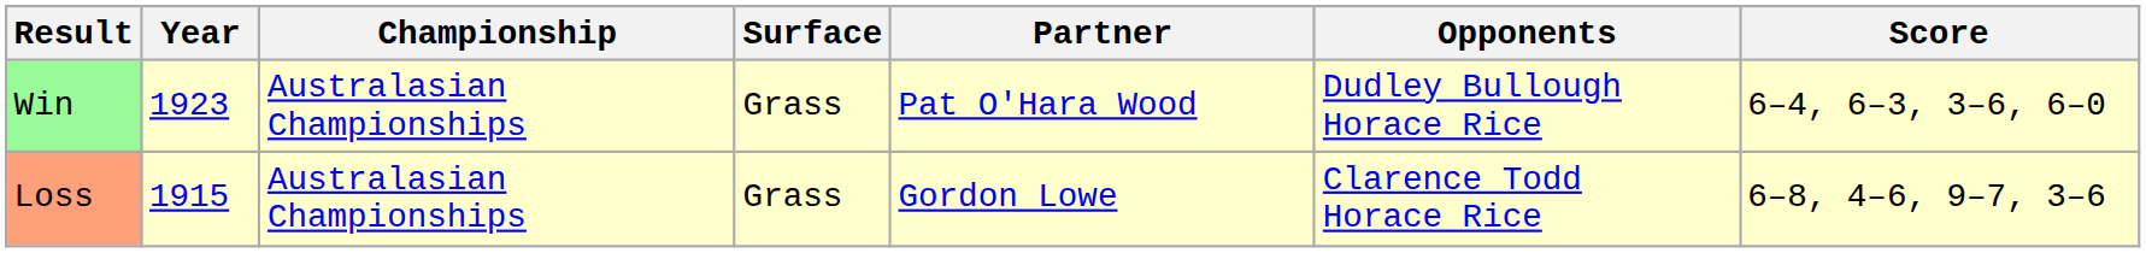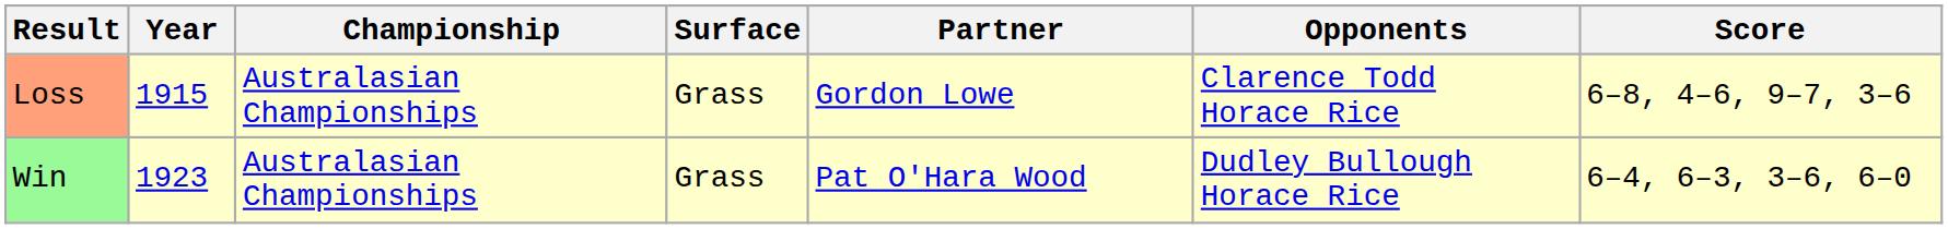rows swapped: Loss <-> Win
